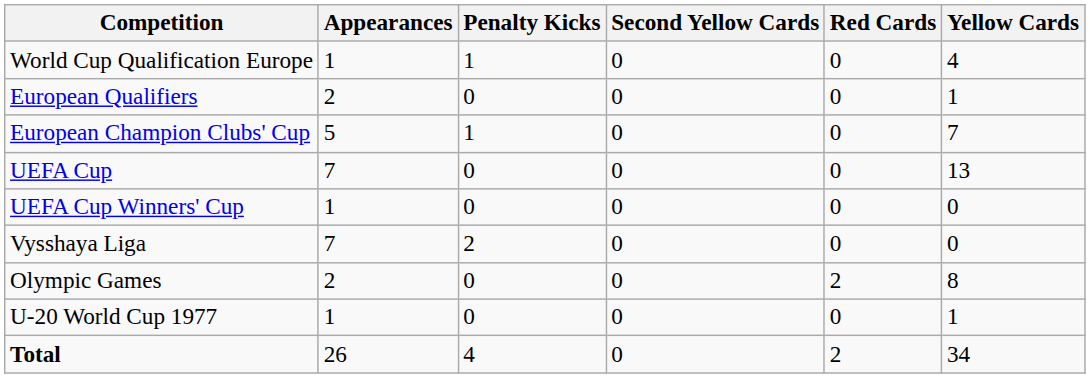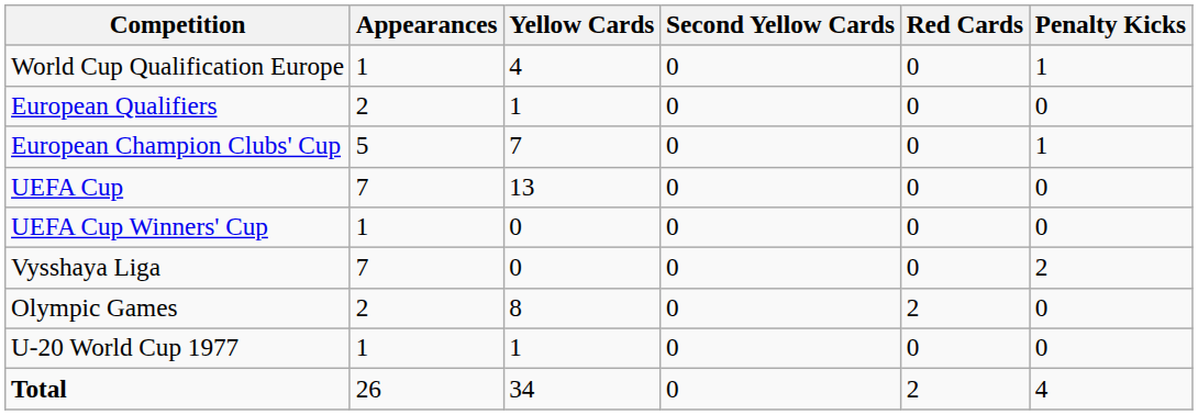columns swapped: Yellow Cards <-> Penalty Kicks
